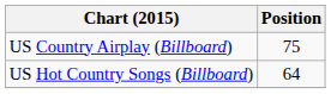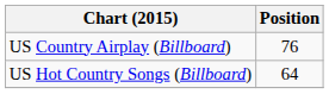US Country Airplay (Billboard) | Position: 75 -> 76
